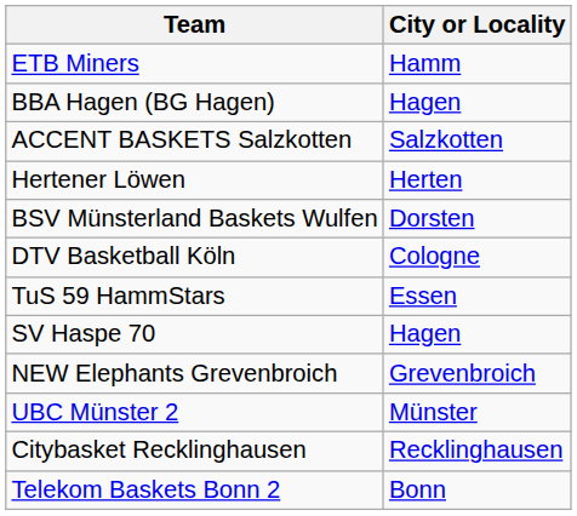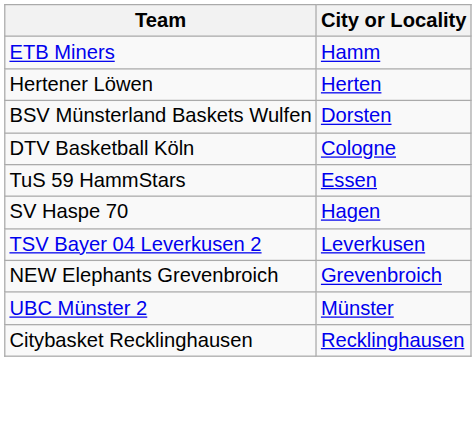- row: BBA Hagen (BG Hagen) | Hagen
- row: ACCENT BASKETS Salzkotten | Salzkotten
+ row: TSV Bayer 04 Leverkusen 2 | Leverkusen
- row: Telekom Baskets Bonn 2 | Bonn
